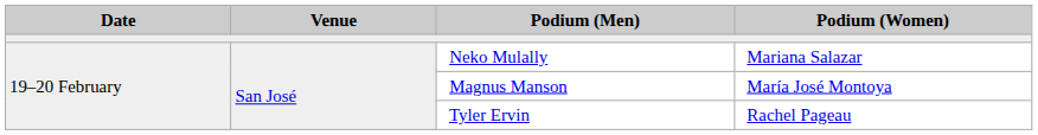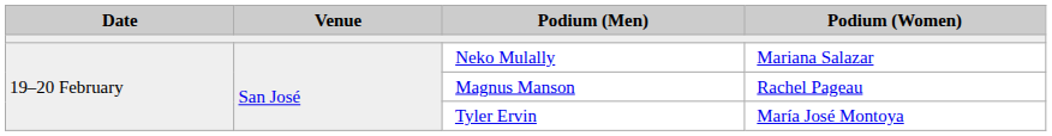Magnus Manson | Podium (Women): María José Montoya -> Rachel Pageau
Tyler Ervin | Podium (Women): Rachel Pageau -> María José Montoya
